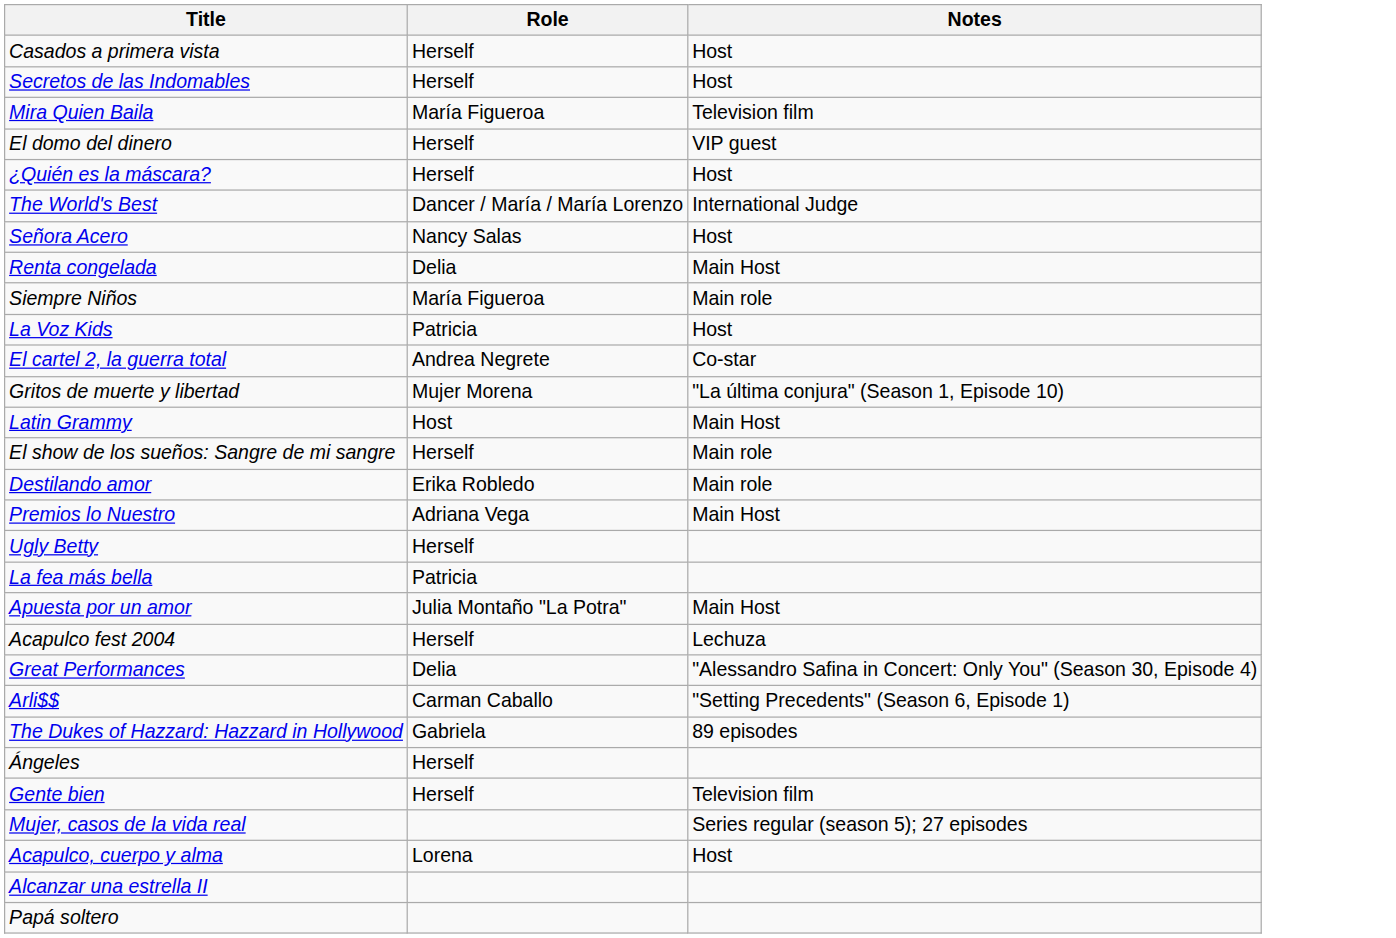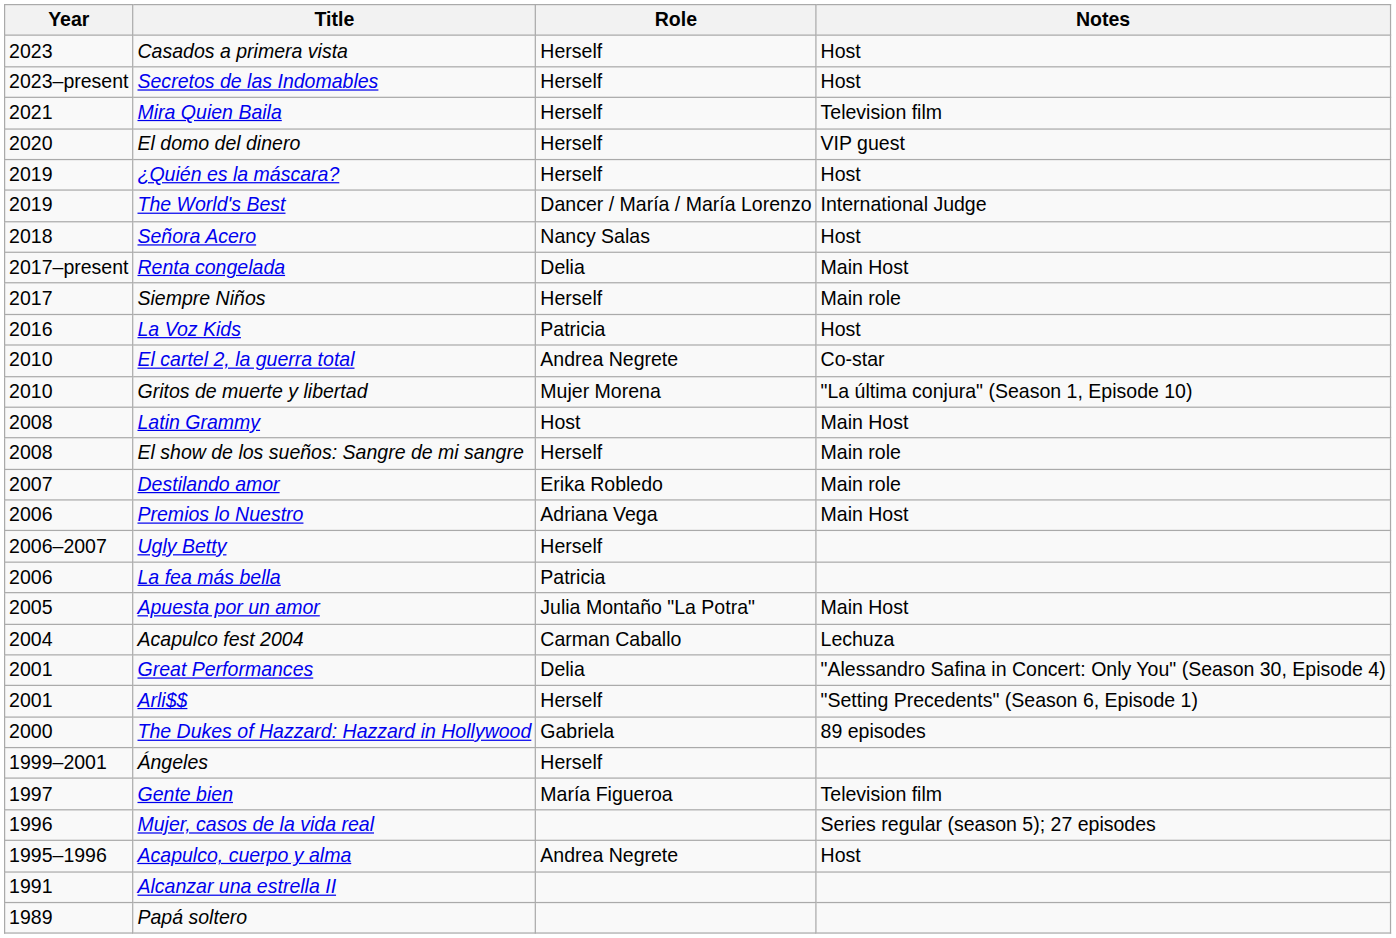+ column: Year | 2023 | 2023–present | 2021 | 2020 | 2019 | 2019 | 2018 | 2017–present | 2017 | 2016 | 2010 | 2010 | 2008 | 2008 | 2007 | 2006 | 2006–2007 | 2006 | 2005 | 2004 | 2001 | 2001 | 2000 | 1999–2001 | 1997 | 1996 | 1995–1996 | 1991 | 1989
Mira Quien Baila | Role: María Figueroa -> Herself
Siempre Niños | Role: María Figueroa -> Herself
Acapulco fest 2004 | Role: Herself -> Carman Caballo
Arli$$ | Role: Carman Caballo -> Herself
Gente bien | Role: Herself -> María Figueroa
Acapulco, cuerpo y alma | Role: Lorena -> Andrea Negrete
